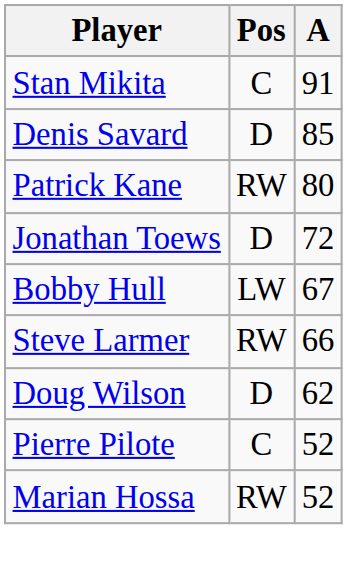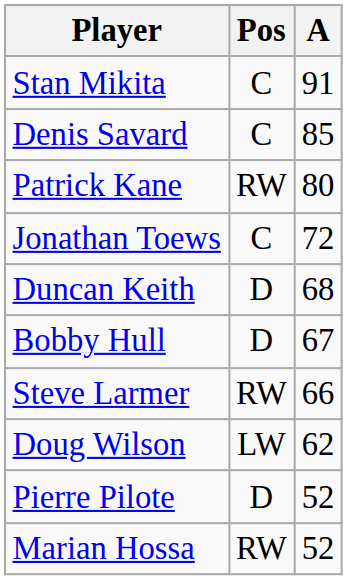Denis Savard | Pos: D -> C
Jonathan Toews | Pos: D -> C
+ row: Duncan Keith | D | 68
Bobby Hull | Pos: LW -> D
Doug Wilson | Pos: D -> LW
Pierre Pilote | Pos: C -> D
